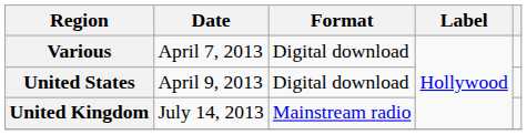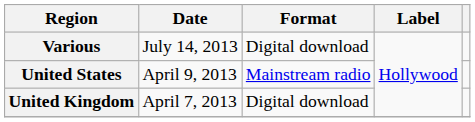Various | Date: April 7, 2013 -> July 14, 2013
United States | Format: Digital download -> Mainstream radio
United Kingdom | Date: July 14, 2013 -> April 7, 2013
United Kingdom | Format: Mainstream radio -> Digital download
